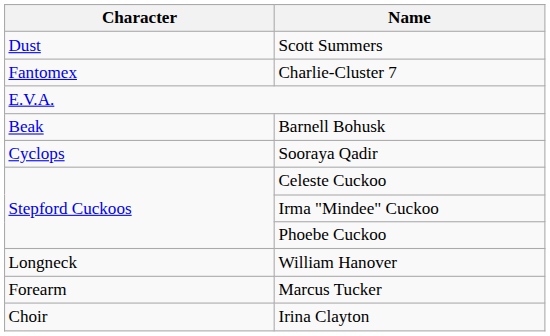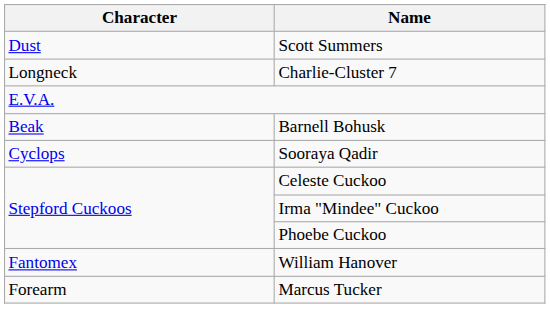Charlie-Cluster 7 | Character: Fantomex -> Longneck
William Hanover | Character: Longneck -> Fantomex
- row: Choir | Irina Clayton
